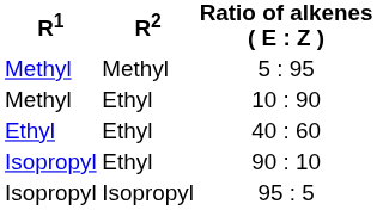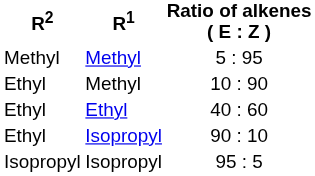columns swapped: R1 <-> R2
